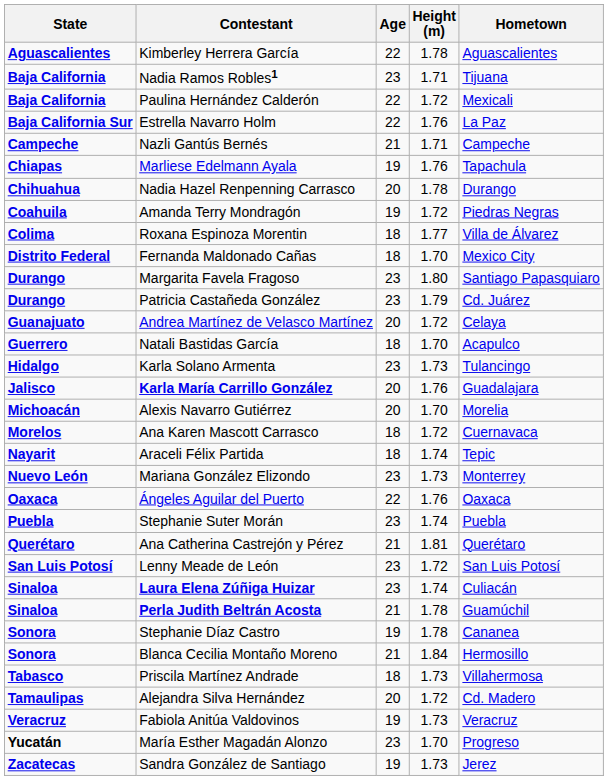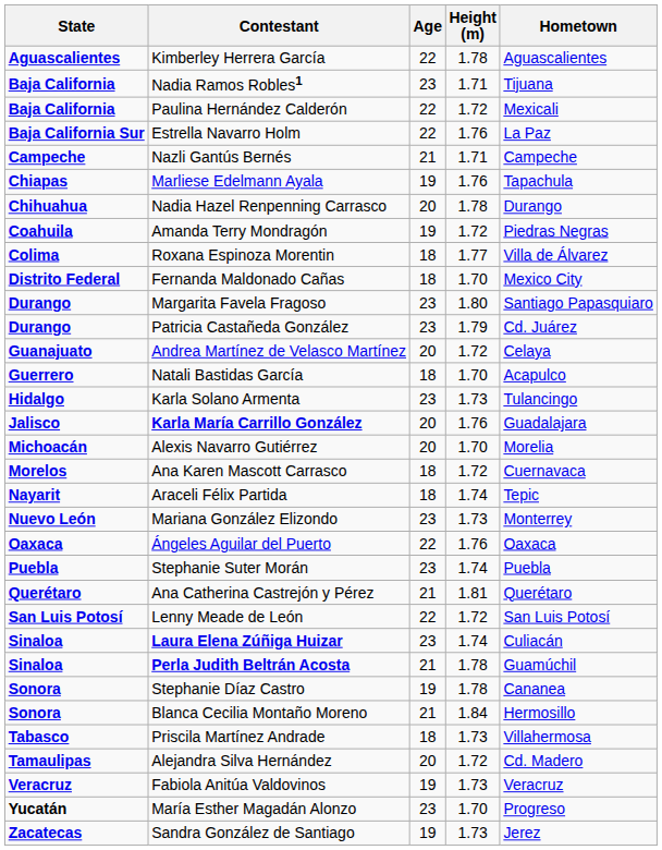Lenny Meade de León | Age: 23 -> 22
